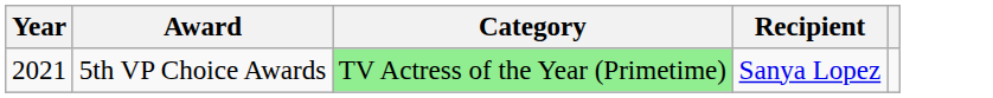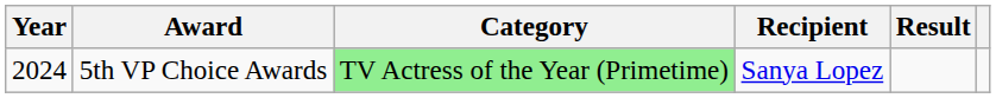+ column: Result
5th VP Choice Awards | Year: 2021 -> 2024
